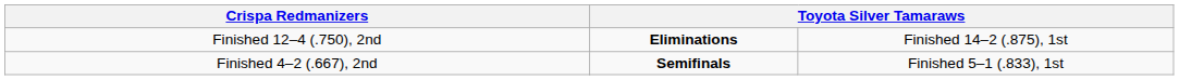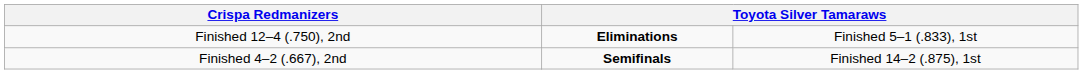Finished 12–4 (.750), 2nd | column 4: Finished 14–2 (.875), 1st -> Finished 5–1 (.833), 1st
Finished 4–2 (.667), 2nd | column 4: Finished 5–1 (.833), 1st -> Finished 14–2 (.875), 1st
